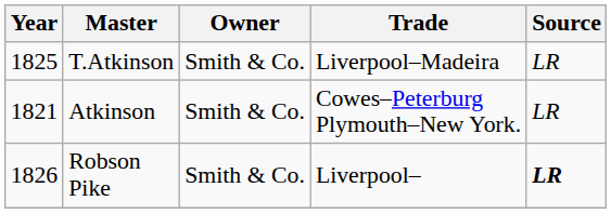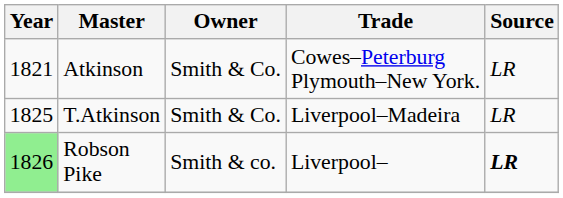rows swapped: Atkinson <-> T.Atkinson
Robson Pike | Year: no background -> lightgreen background
Robson Pike | Owner: Smith & Co. -> Smith & co.
